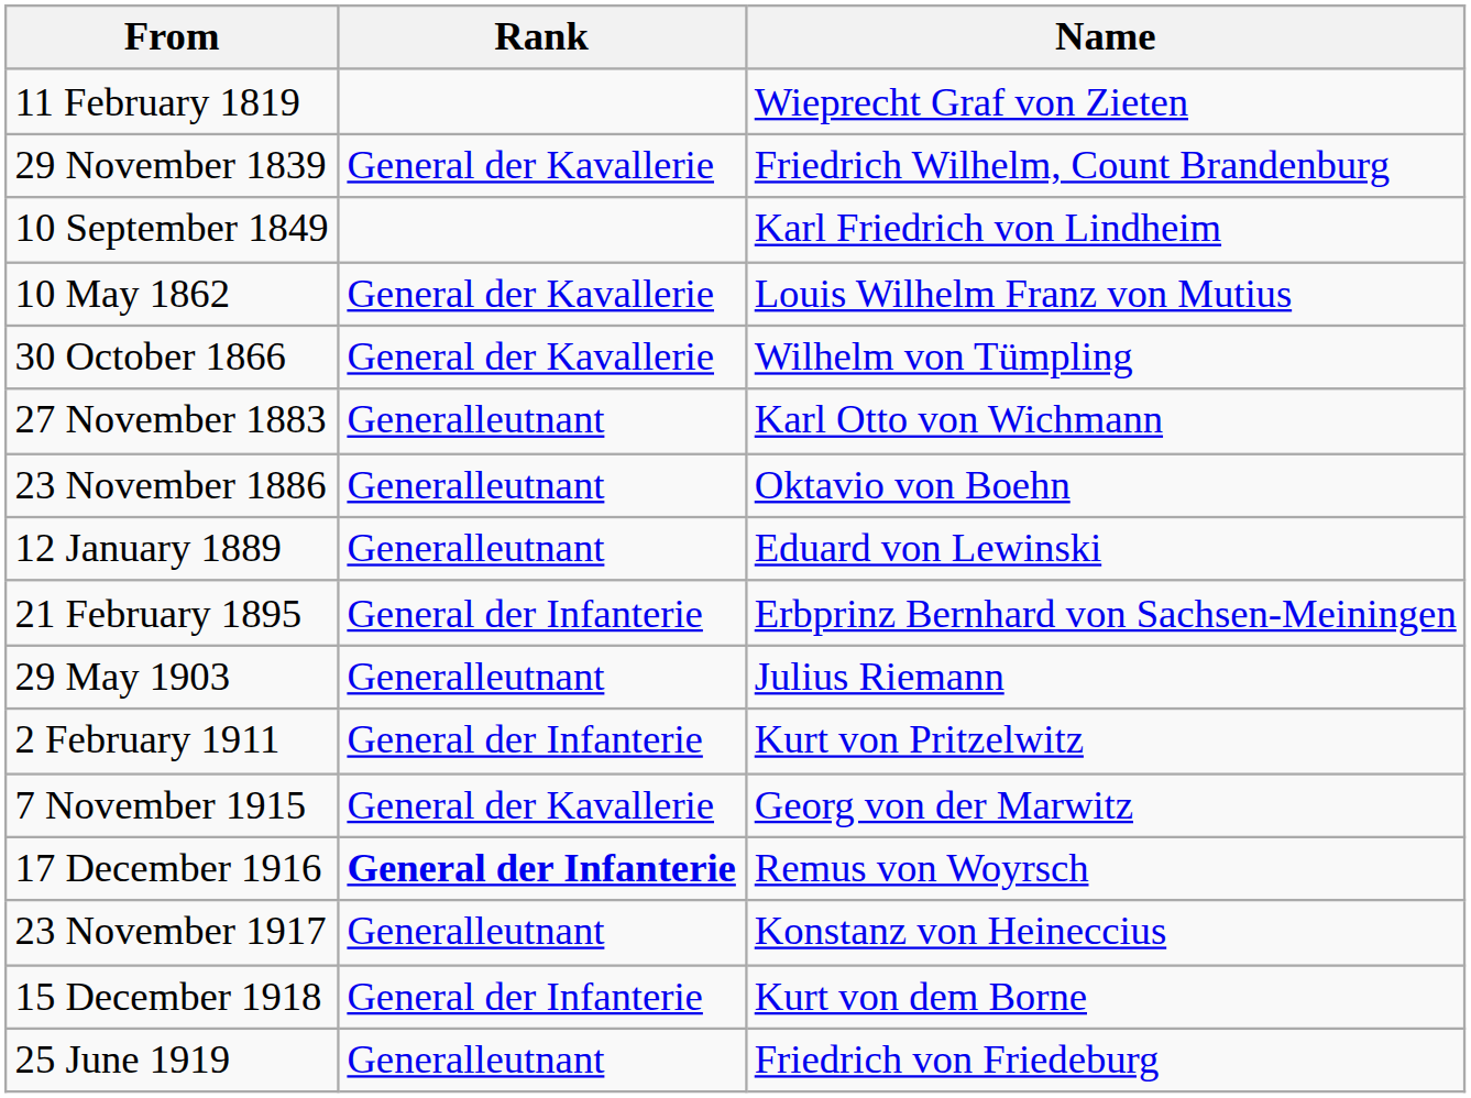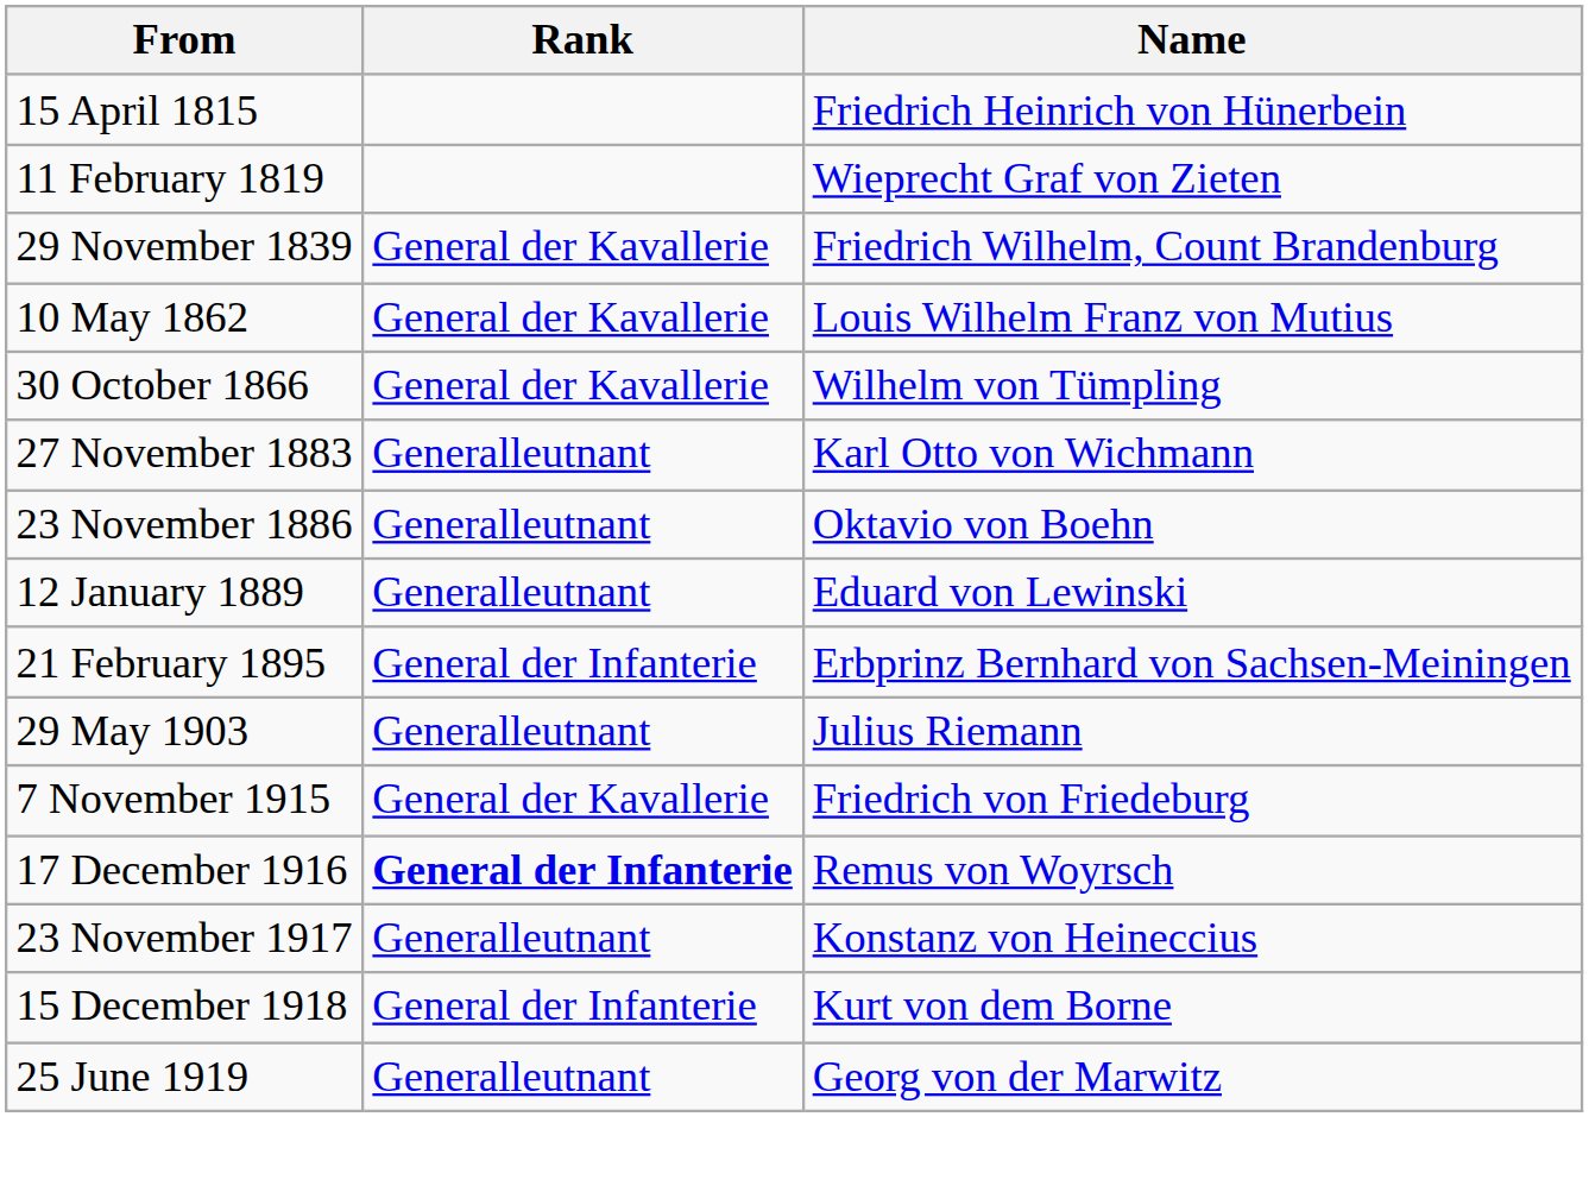+ row: 15 April 1815 | Friedrich Heinrich von Hünerbein
- row: 10 September 1849 | Karl Friedrich von Lindheim
- row: 2 February 1911 | General der Infanterie | Kurt von Pritzelwitz
7 November 1915 | Name: Georg von der Marwitz -> Friedrich von Friedeburg
25 June 1919 | Name: Friedrich von Friedeburg -> Georg von der Marwitz
